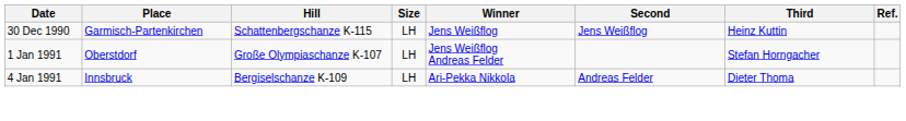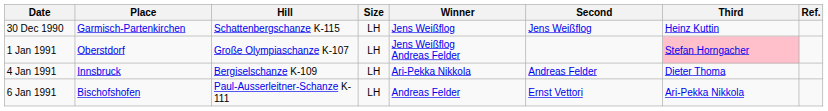1 Jan 1991 | Third: no background -> pink background
+ row: 6 Jan 1991 | Bischofshofen | Paul-Ausserleitner-Schanze K-111 | LH | Andreas Felder | Ernst Vettori | Ari-Pekka Nikkola
